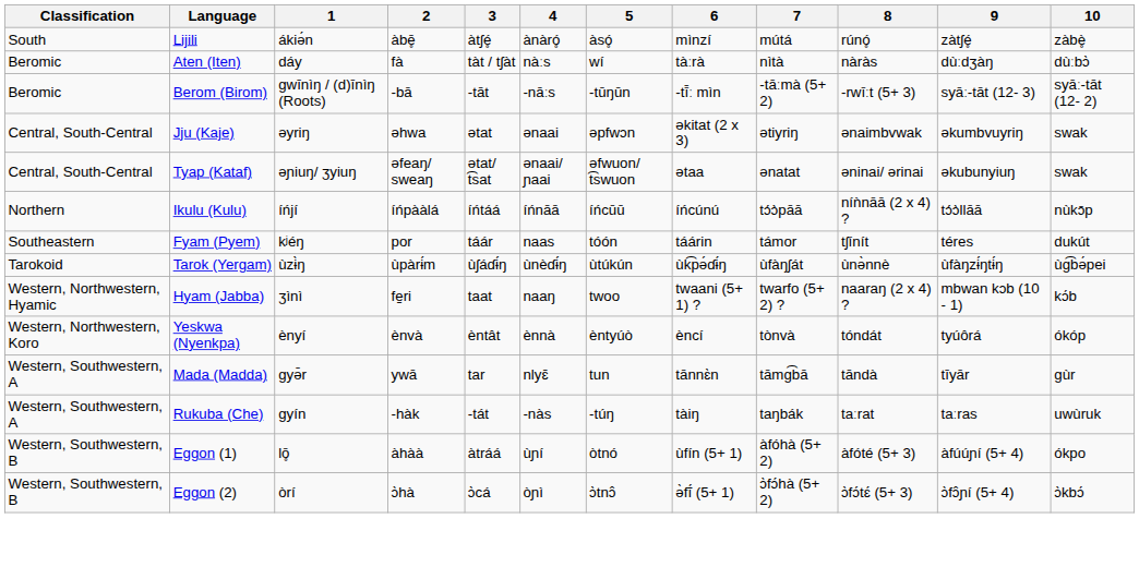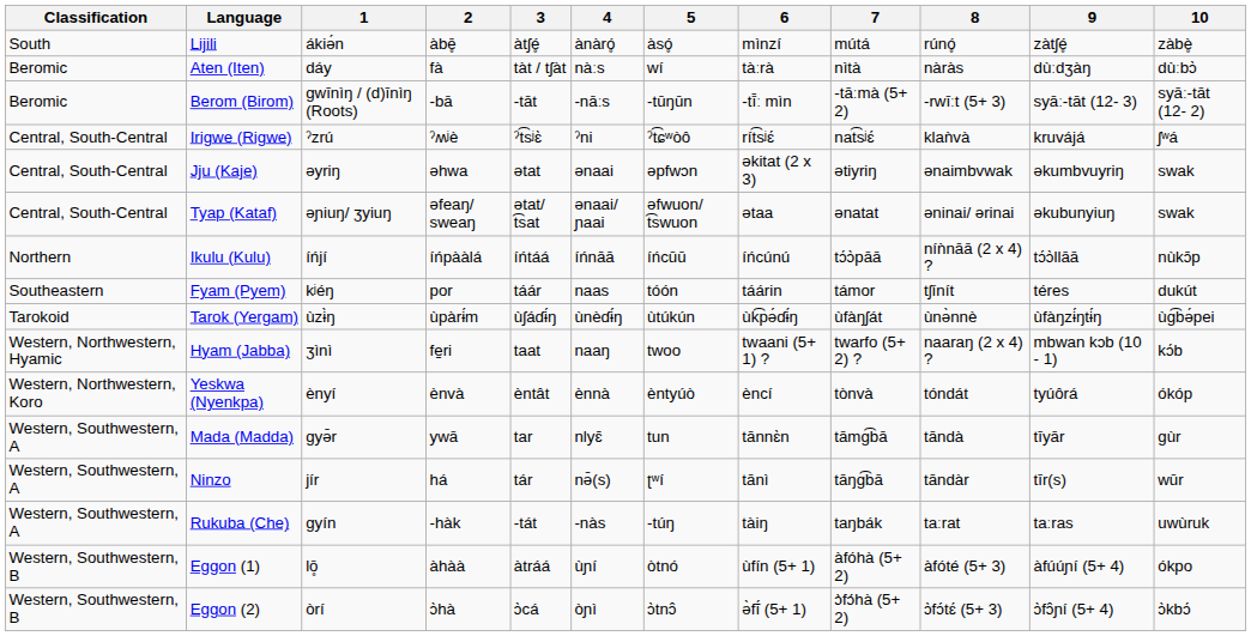+ row: Central, South-Central | Irigwe (Rigwe) | ˀzrú | ˀʍʲè | ˀt͡sʲɛ̀ | ˀni | ˀt͡ɕʷòô | rít͡sʲɛ́ | nat͡sʲɛ́ | klaǹvà | kruvájá | ʃʷá
+ row: Western, Southwestern, A | Ninzo | jír | há | tár | nə̄(s) | ʈʷí | tānì | tāŋɡ͡bā | tāndàr | tīr(s) | wūr
